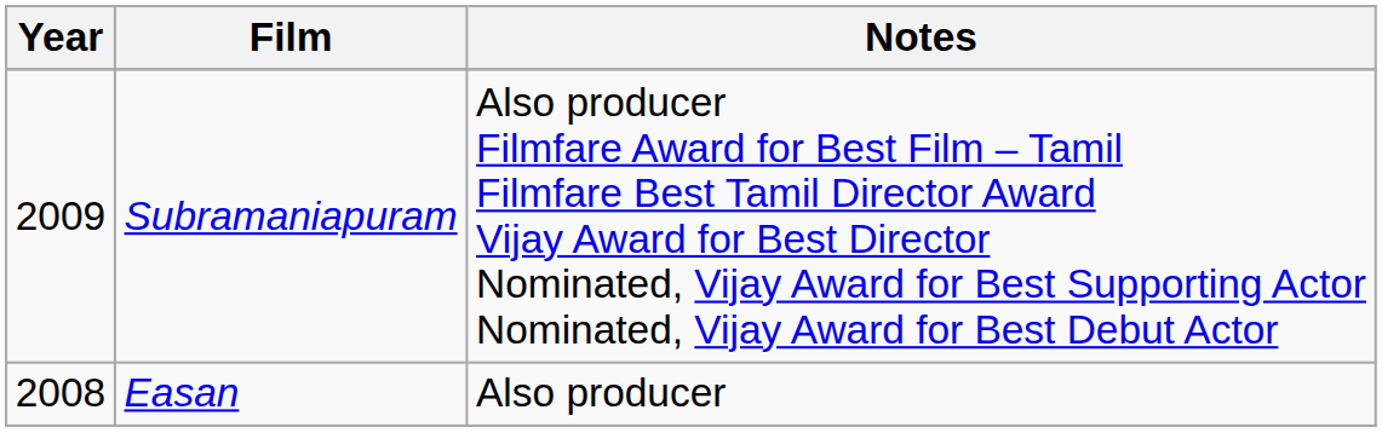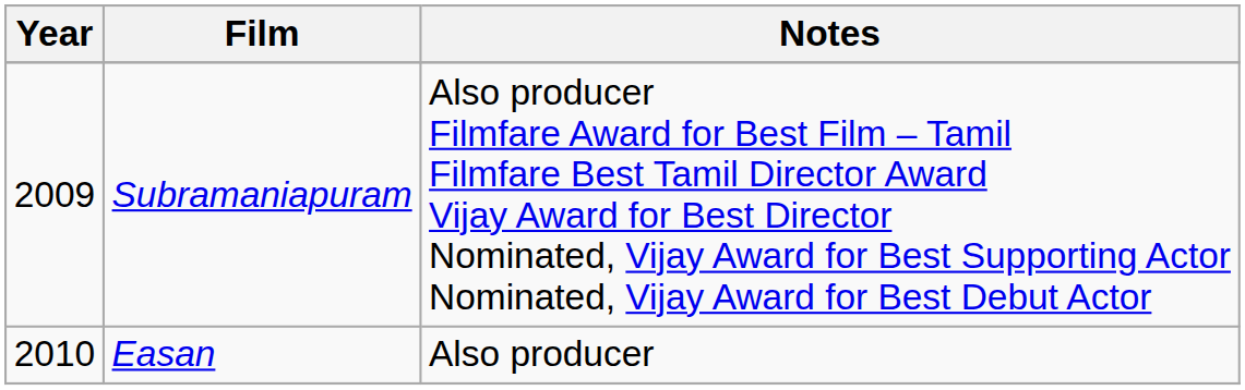Easan | Year: 2008 -> 2010
